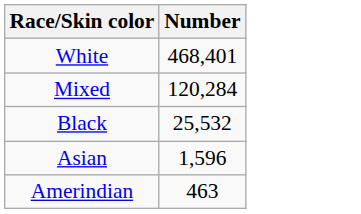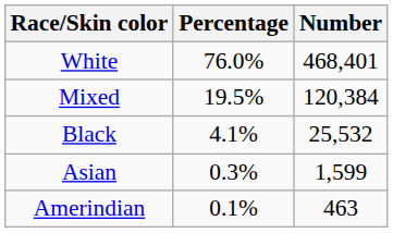+ column: Percentage | 76.0% | 19.5% | 4.1% | 0.3% | 0.1%
Mixed | Number: 120,284 -> 120,384
Asian | Number: 1,596 -> 1,599
